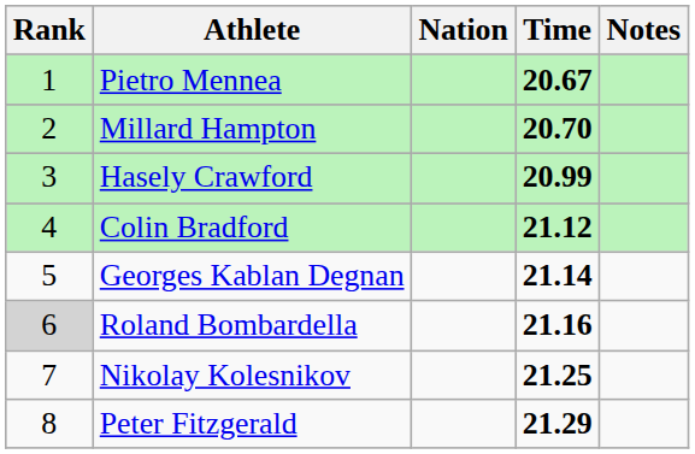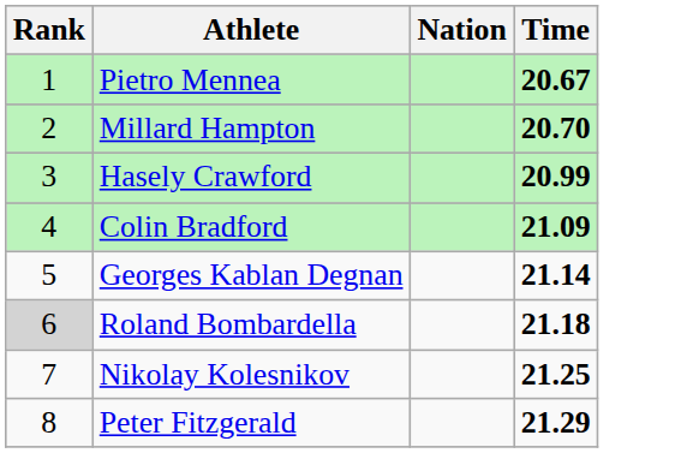- column: Notes
Colin Bradford | Time: 21.12 -> 21.09
Roland Bombardella | Time: 21.16 -> 21.18
